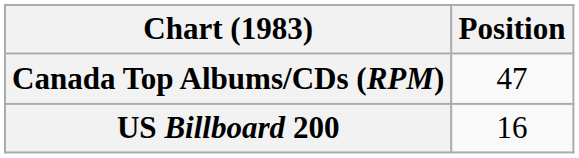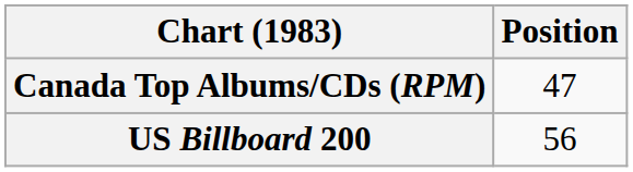US Billboard 200 | Position: 16 -> 56
